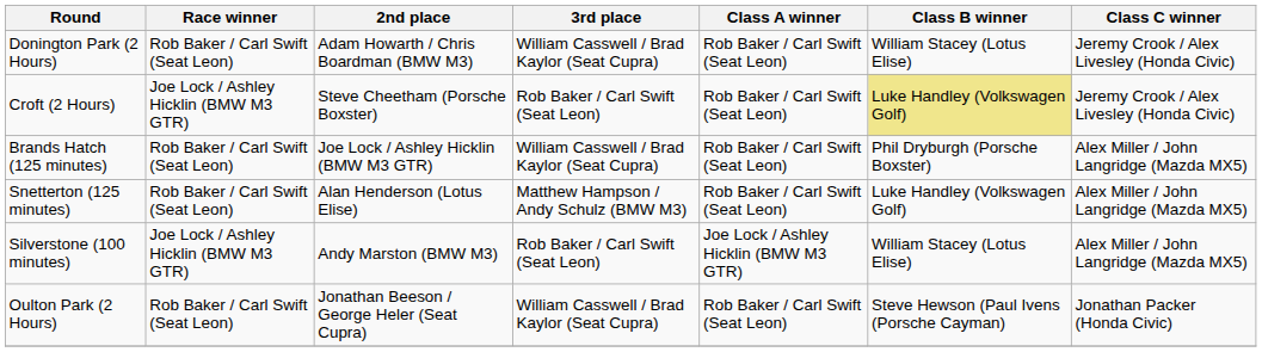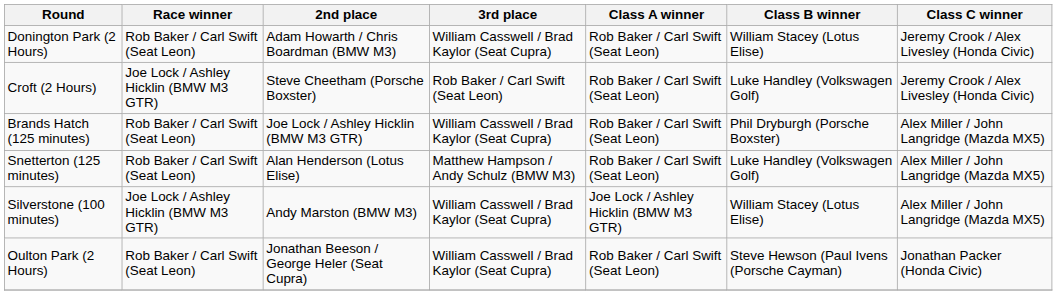Croft (2 Hours) | Class B winner: khaki background -> no background
Silverstone (100 minutes) | 3rd place: Rob Baker / Carl Swift (Seat Leon) -> William Casswell / Brad Kaylor (Seat Cupra)
